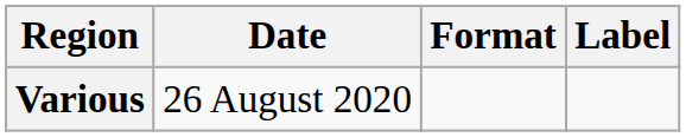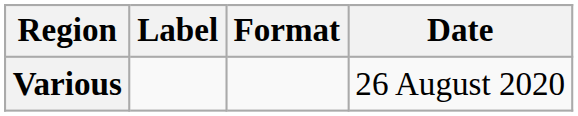columns swapped: Date <-> Label
